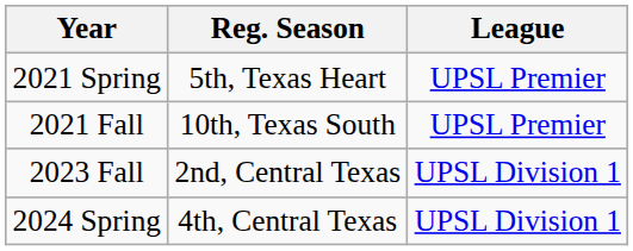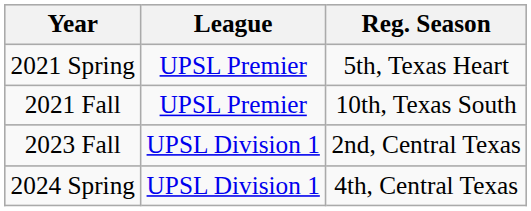columns swapped: League <-> Reg. Season
